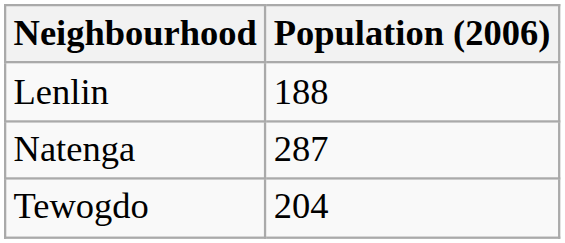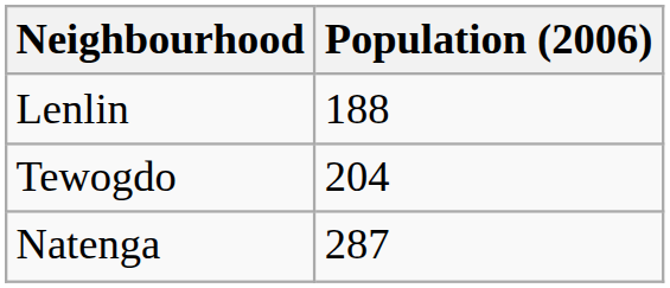rows swapped: Natenga <-> Tewogdo
